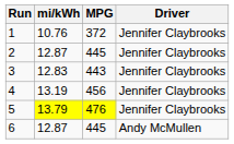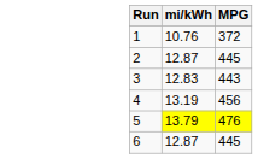- column: Driver | Jennifer Claybrooks | Jennifer Claybrooks | Jennifer Claybrooks | Jennifer Claybrooks | Jennifer Claybrooks | Andy McMullen
